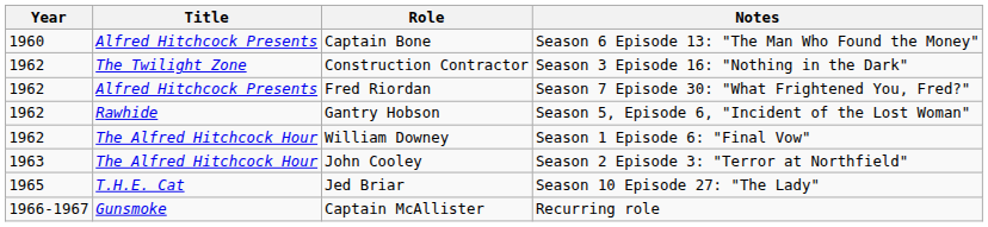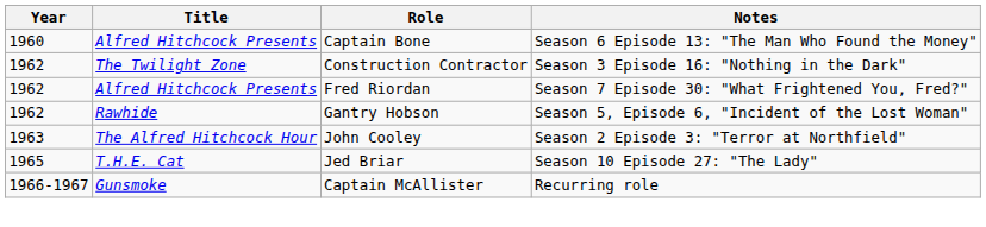- row: 1962 | The Alfred Hitchcock Hour | William Downey | Season 1 Episode 6: "Final Vow"
